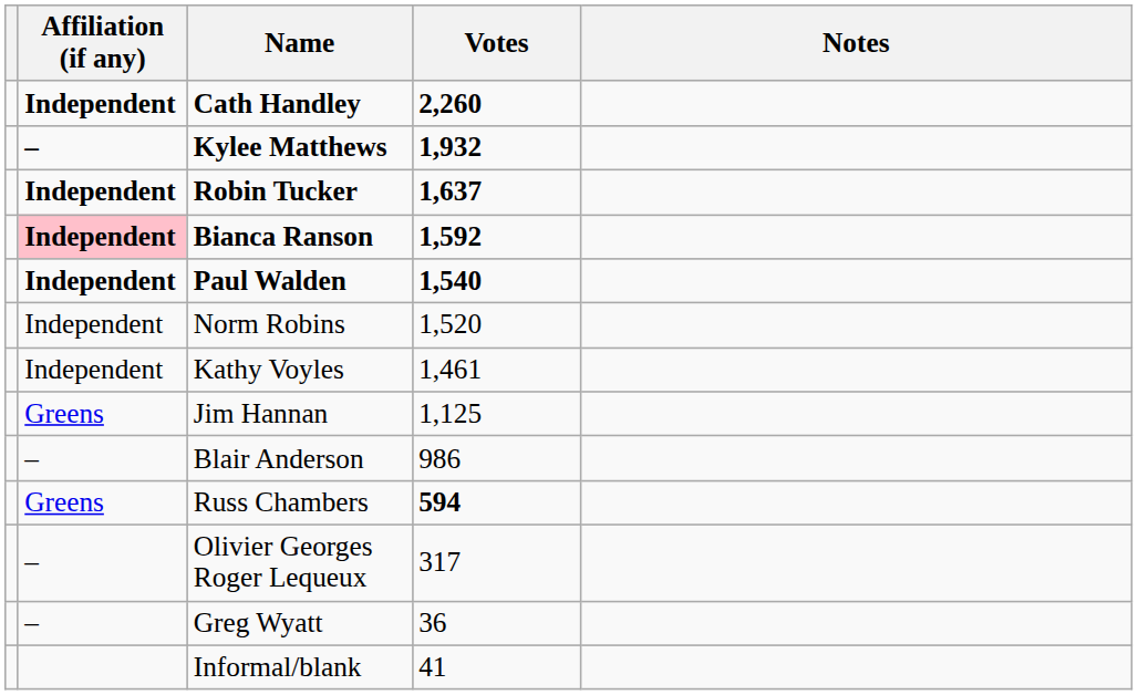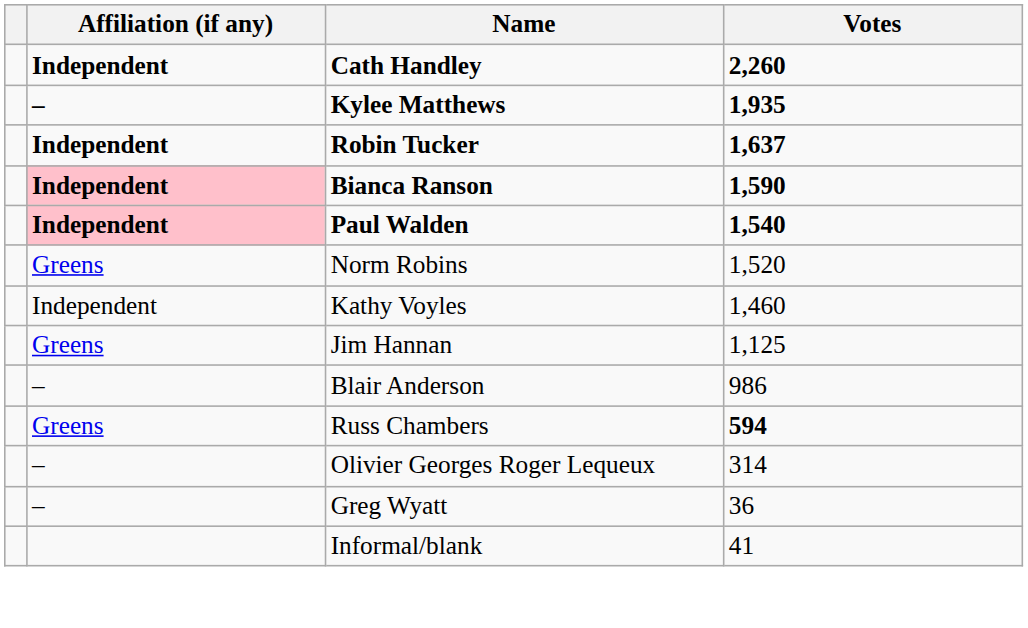- column: Notes
Kylee Matthews | Votes: 1,932 -> 1,935
Bianca Ranson | Votes: 1,592 -> 1,590
Paul Walden | Affiliation (if any): no background -> pink background
Norm Robins | Affiliation (if any): Independent -> Greens
Kathy Voyles | Votes: 1,461 -> 1,460
Olivier Georges Roger Lequeux | Votes: 317 -> 314
